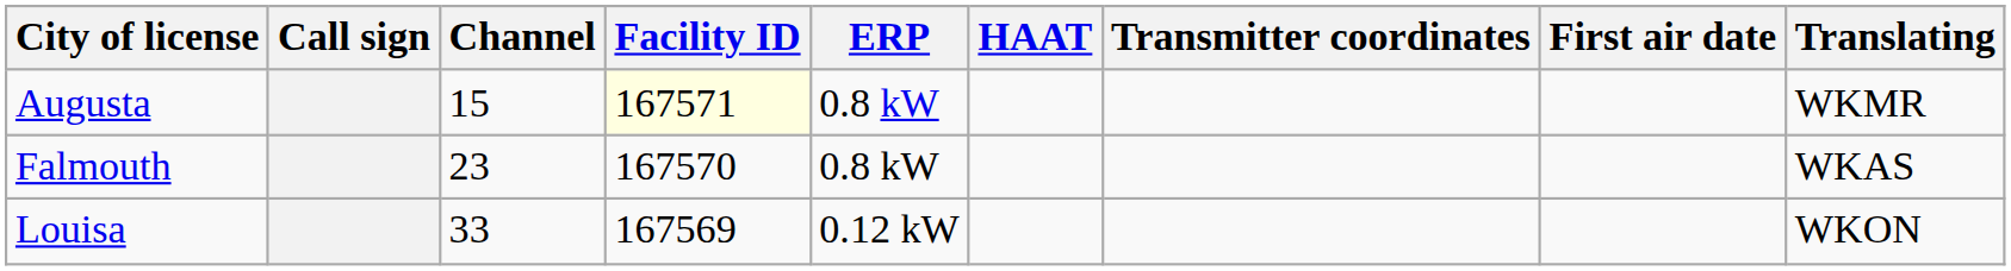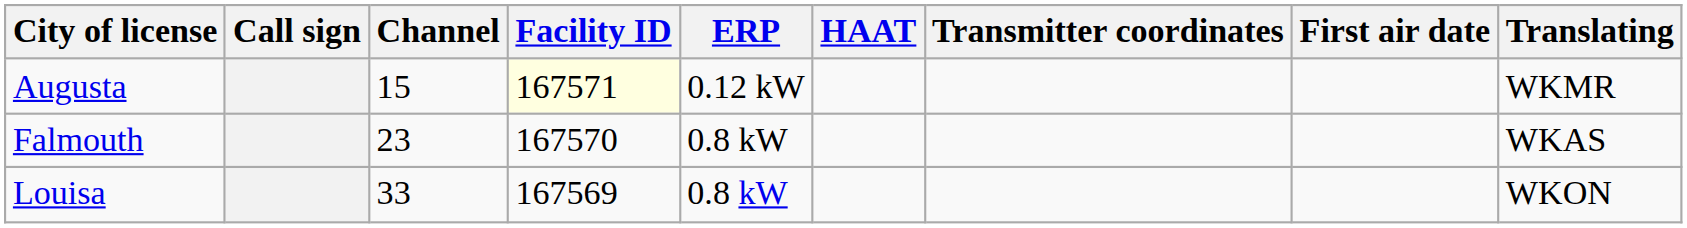Augusta | ERP: 0.8 kW -> 0.12 kW
Louisa | ERP: 0.12 kW -> 0.8 kW
